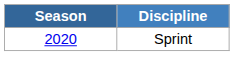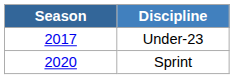+ row: 2017 | Under-23
